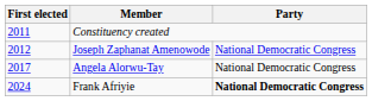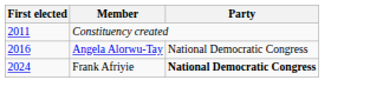- row: 2012 | Joseph Zaphanat Amenowode | National Democratic Congress
Angela Alorwu-Tay | First elected: 2017 -> 2016
